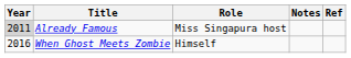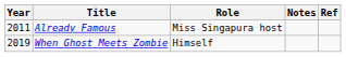Already Famous | Year: lightgrey background -> no background
When Ghost Meets Zombie | Year: 2016 -> 2019
